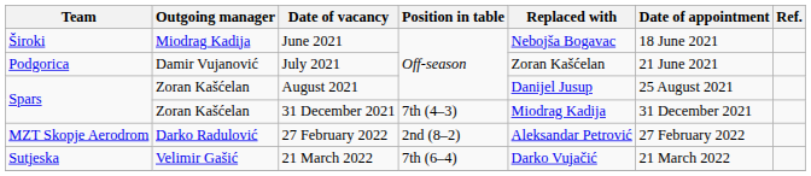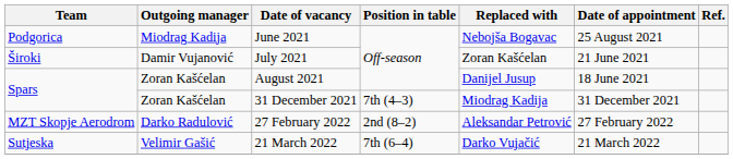June 2021 | Team: Široki -> Podgorica
June 2021 | Date of appointment: 18 June 2021 -> 25 August 2021
July 2021 | Team: Podgorica -> Široki
August 2021 | Date of appointment: 25 August 2021 -> 18 June 2021
